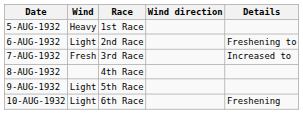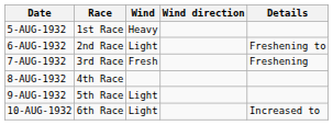columns swapped: Race <-> Wind
7-AUG-1932 | Details: Increased to -> Freshening
10-AUG-1932 | Details: Freshening -> Increased to
